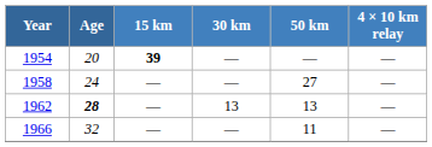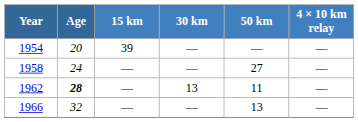1954 | 15 km: bold -> normal
1962 | 50 km: 13 -> 11
1966 | 50 km: 11 -> 13
